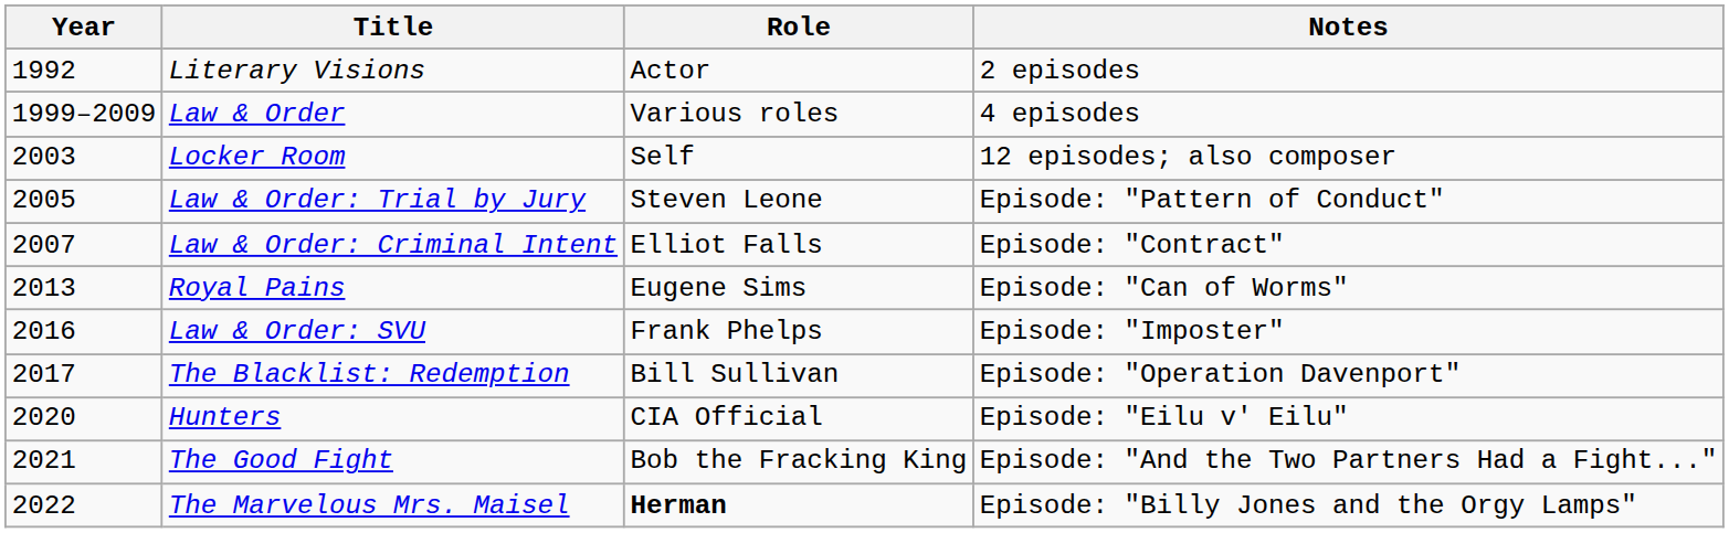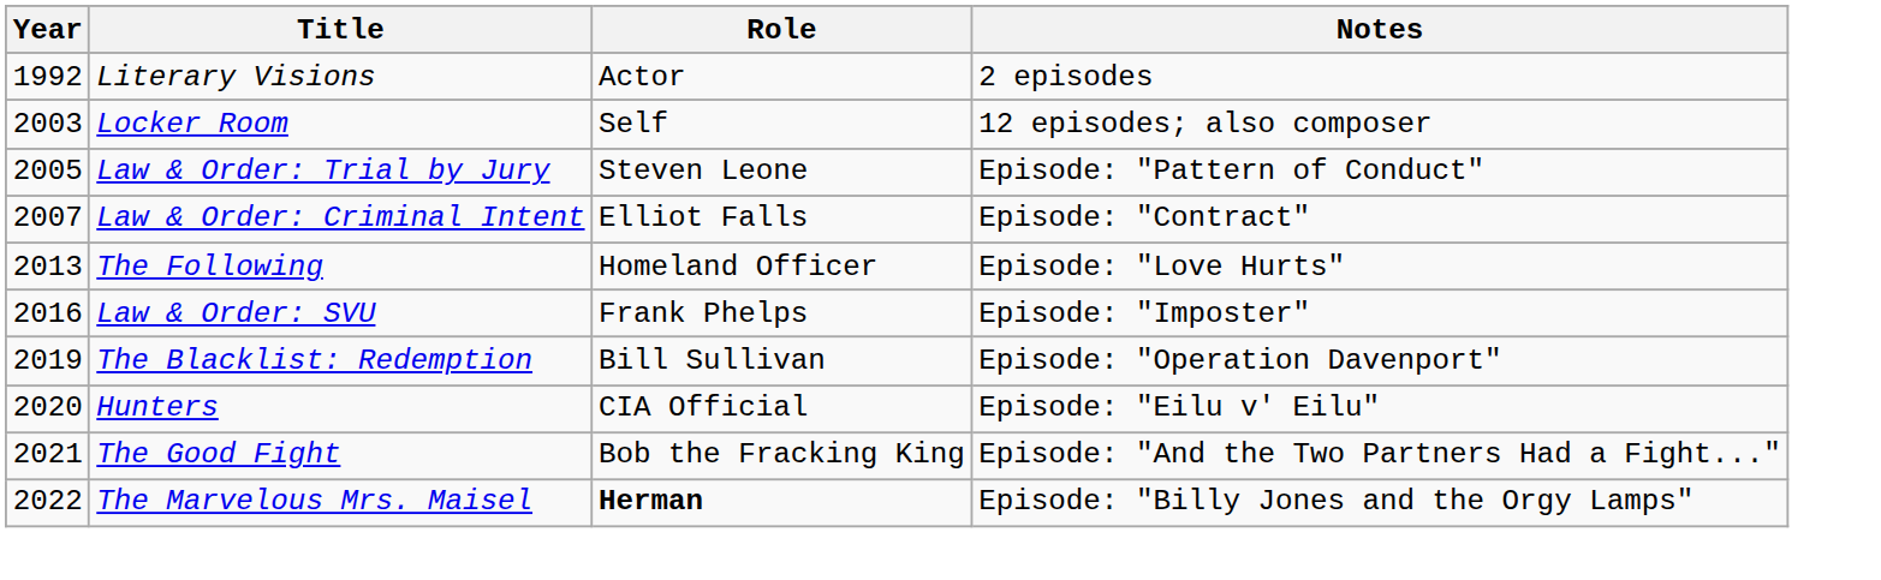- row: 1999–2009 | Law & Order | Various roles | 4 episodes
+ row: 2013 | The Following | Homeland Officer | Episode: "Love Hurts"
- row: 2013 | Royal Pains | Eugene Sims | Episode: "Can of Worms"
The Blacklist: Redemption | Year: 2017 -> 2019
